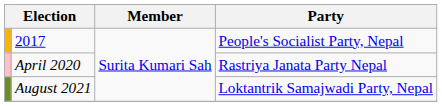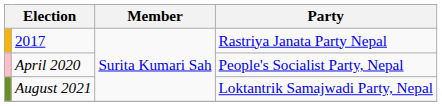2017 | Party: People's Socialist Party, Nepal -> Rastriya Janata Party Nepal
April 2020 | Party: Rastriya Janata Party Nepal -> People's Socialist Party, Nepal
